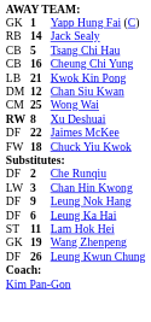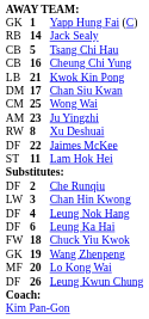Chan Siu Kwan | column 2: 12 -> 17
+ row: AM | 23 | Ju Yingzhi
Xu Deshuai | column 1: bold -> normal
rows swapped: Lam Hok Hei <-> Chuck Yiu Kwok
Leung Nok Hang | column 2: 9 -> 4
+ row: MF | 20 | Lo Kong Wai
